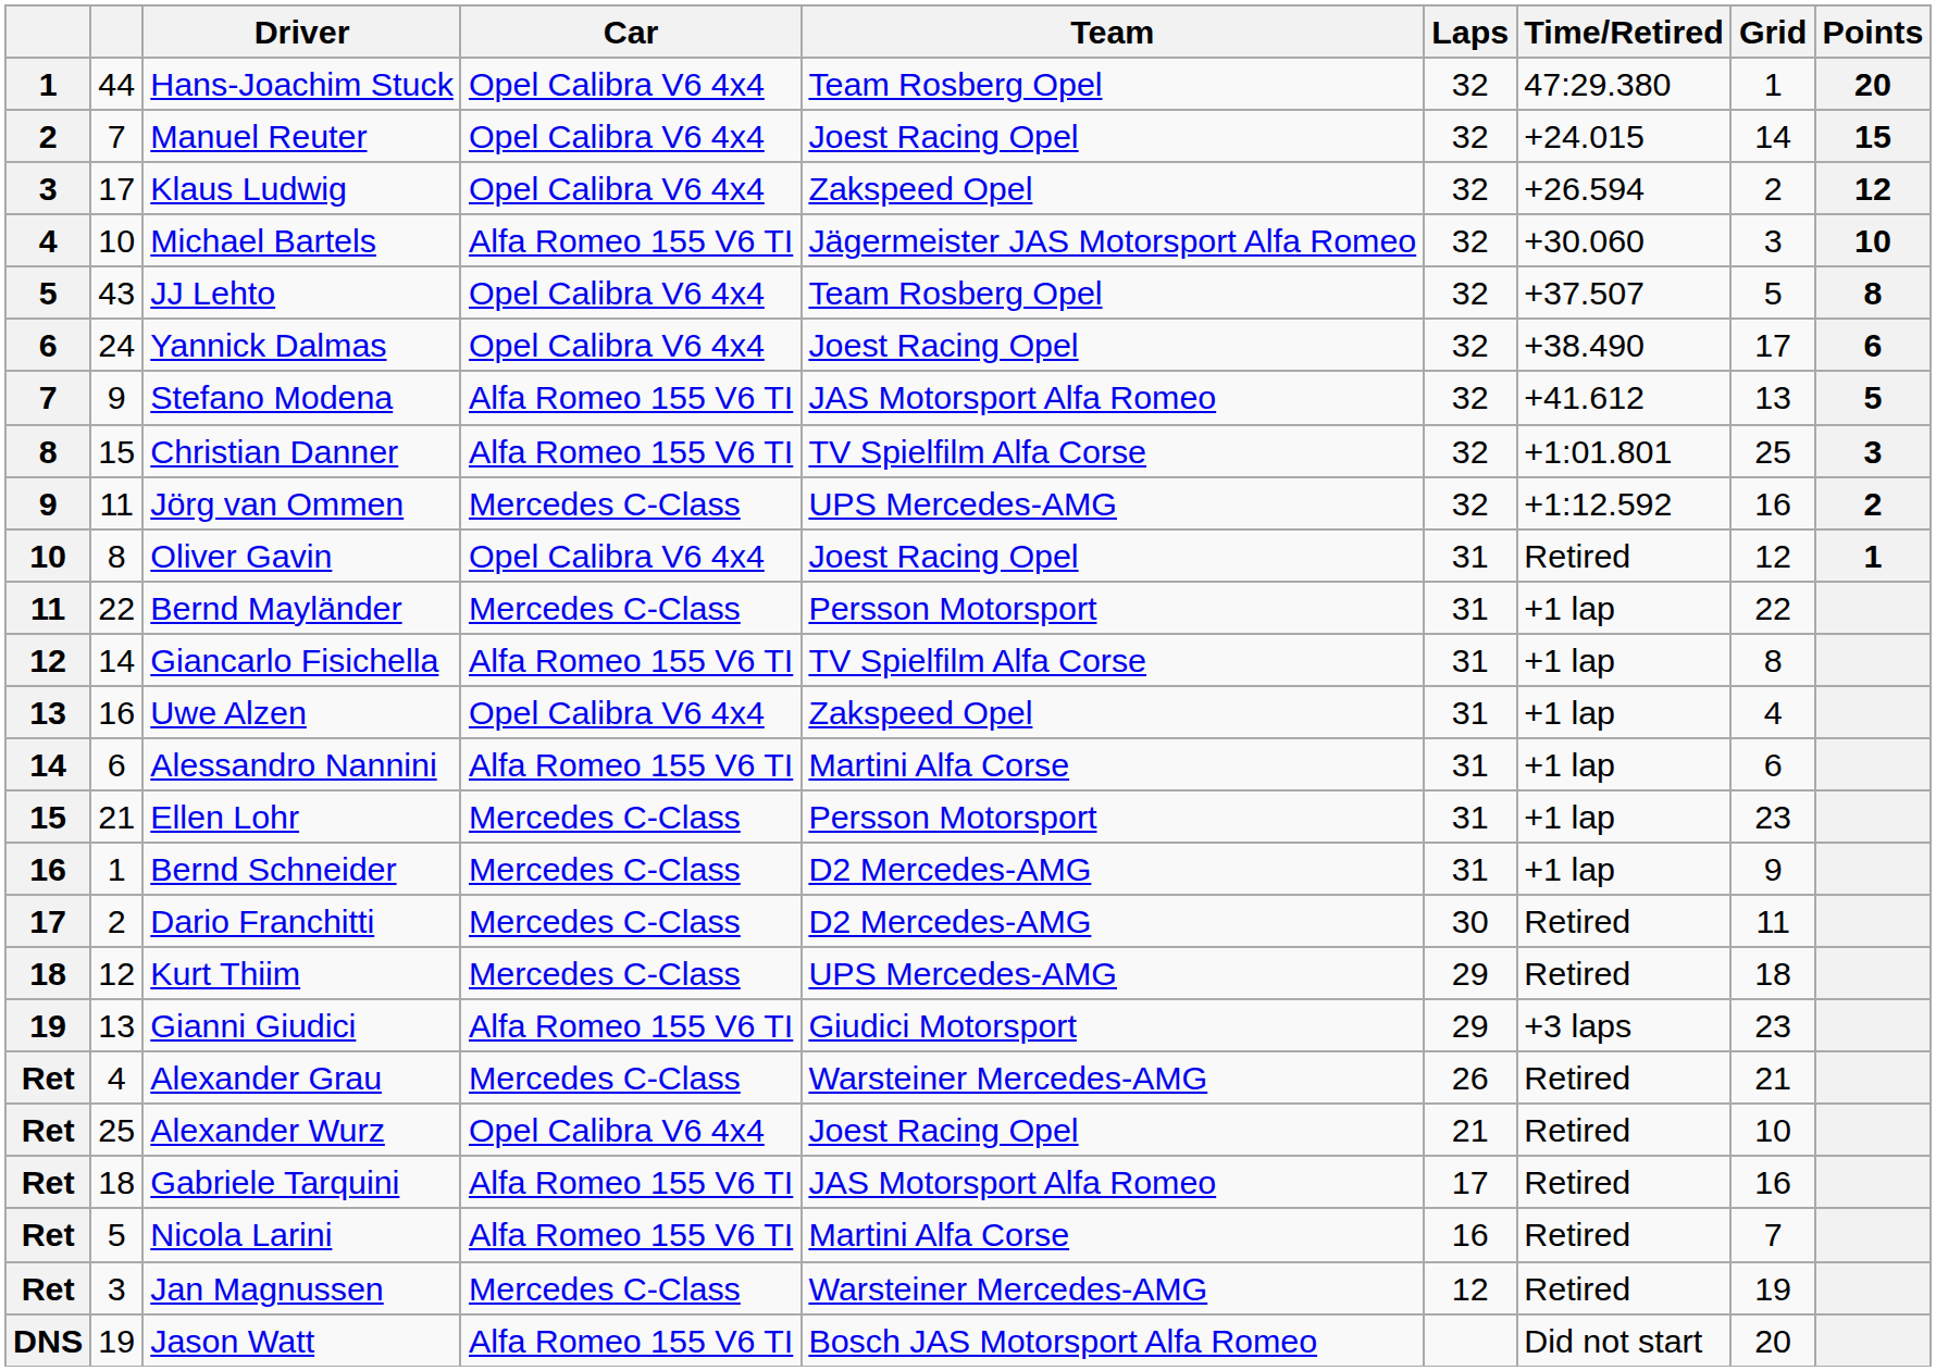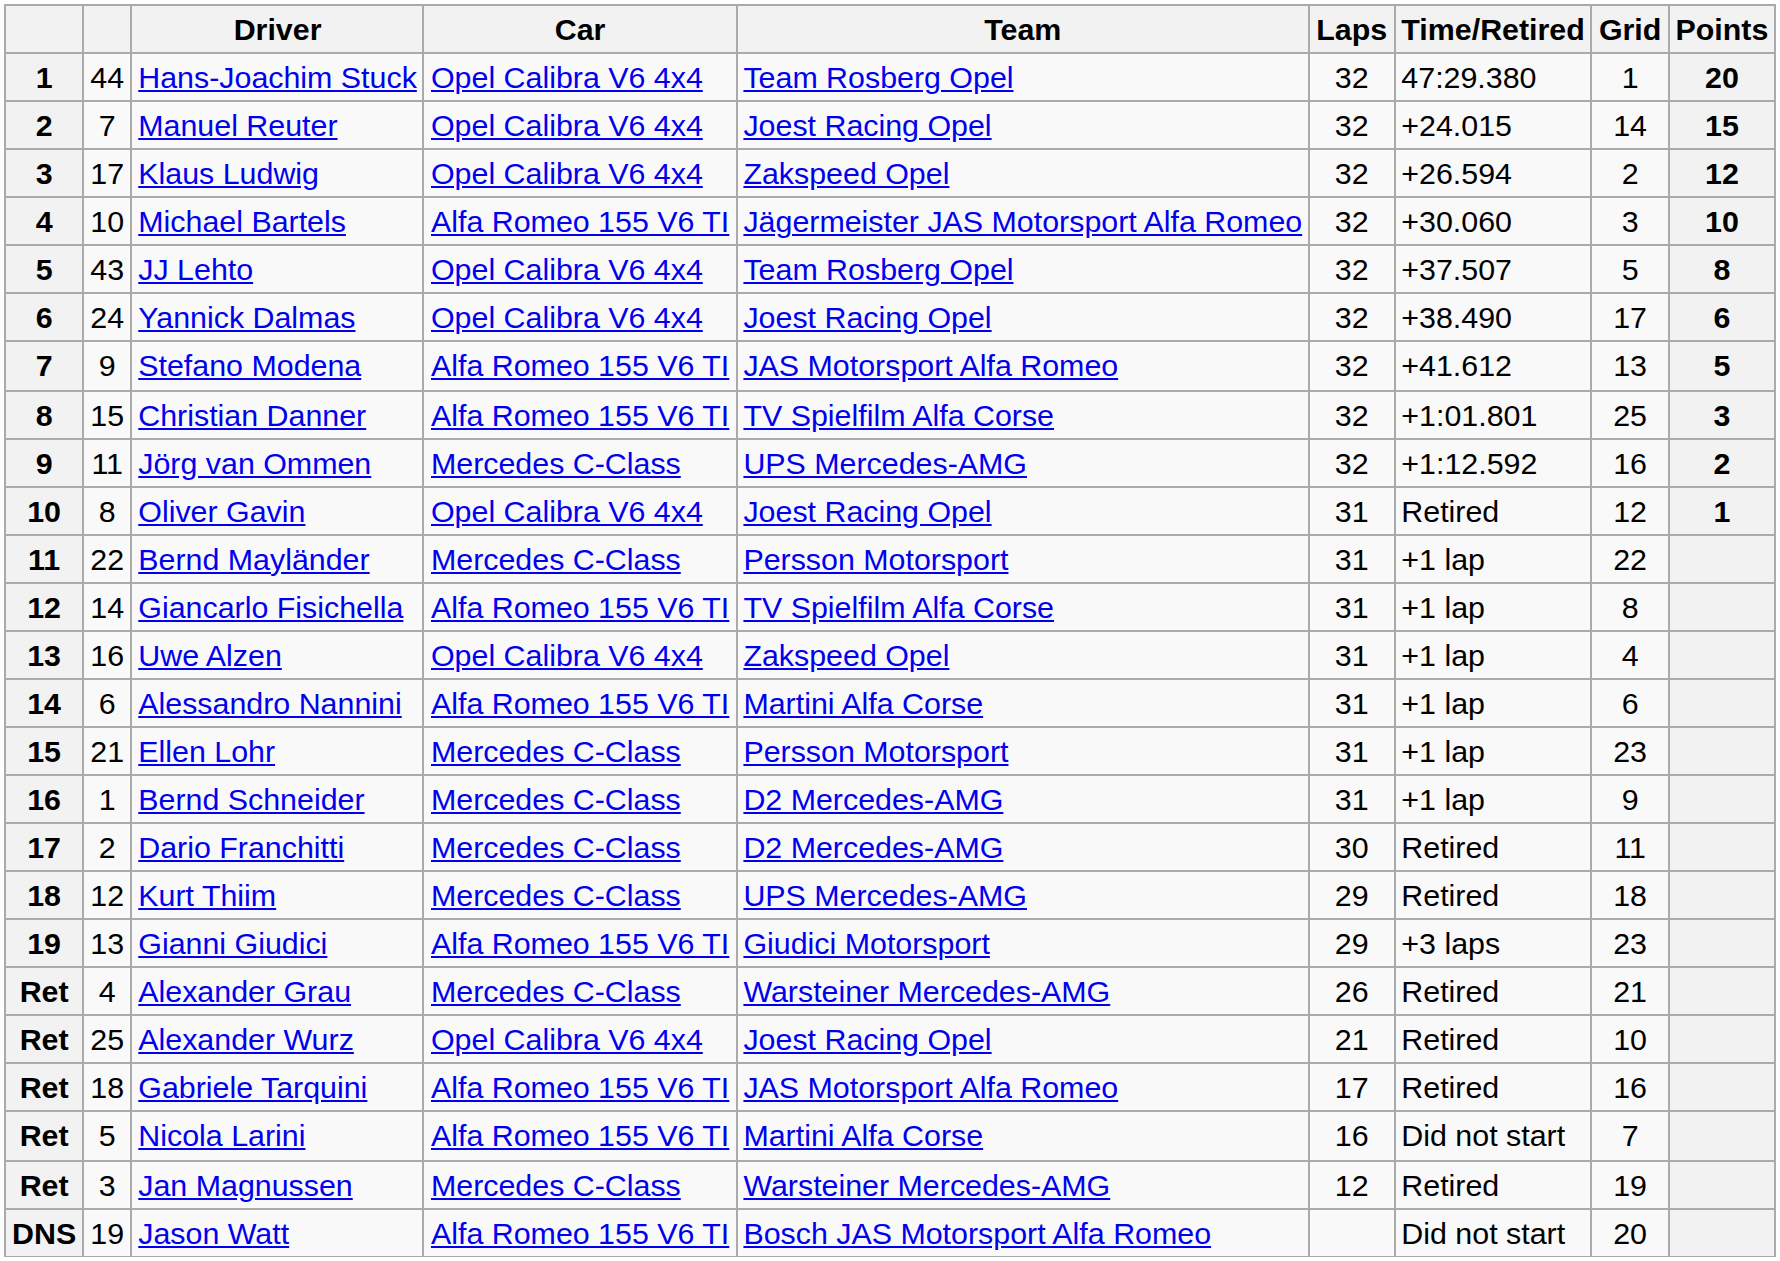Nicola Larini | Time/Retired: Retired -> Did not start
